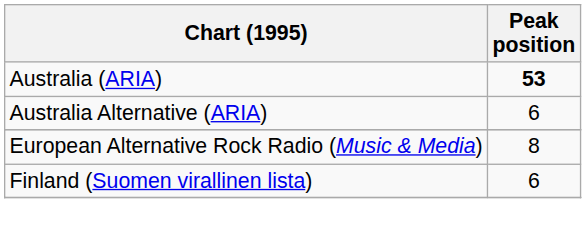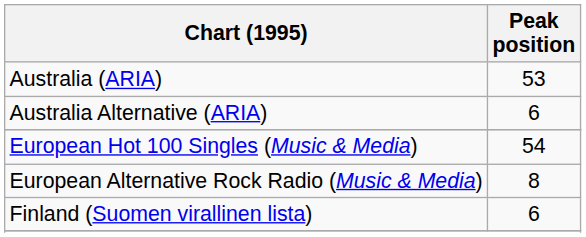Australia (ARIA) | Peak position: bold -> normal
+ row: European Hot 100 Singles (Music & Media) | 54
